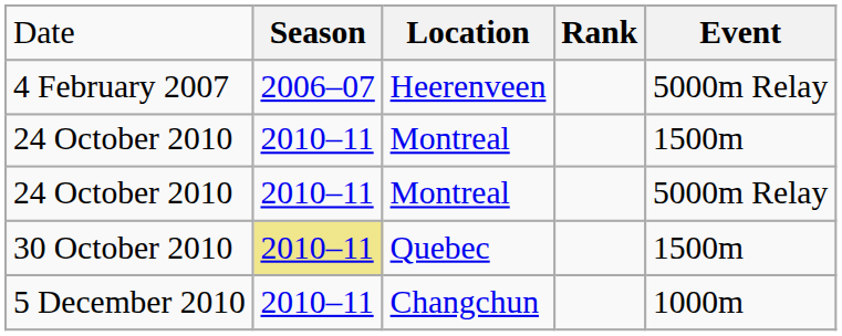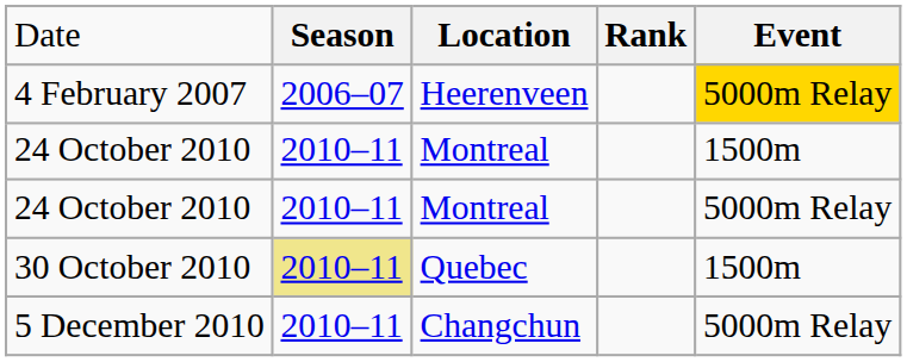4 February 2007 | column 5: no background -> gold background
5 December 2010 | column 5: 1000m -> 5000m Relay
